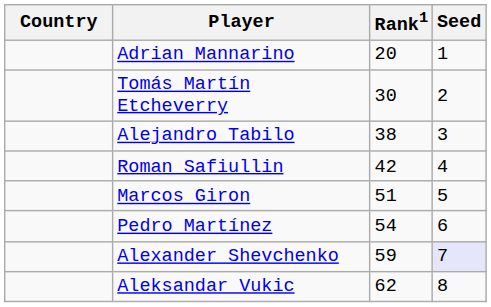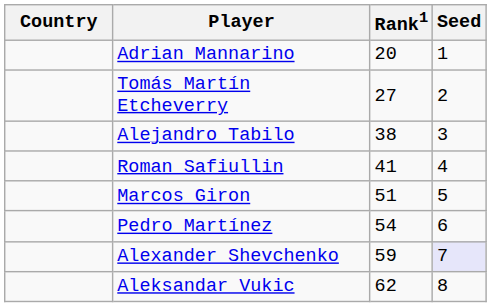Tomás Martín Etcheverry | Rank1: 30 -> 27
Roman Safiullin | Rank1: 42 -> 41
